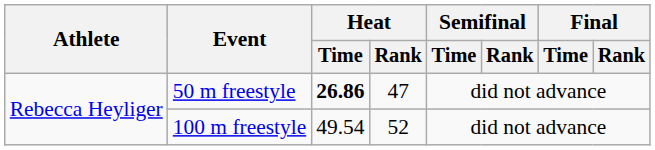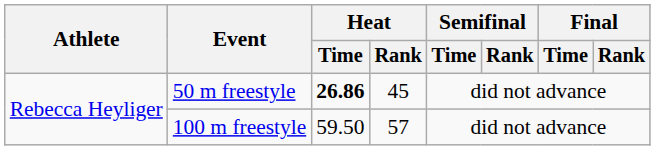50 m freestyle | Heat / Rank: 47 -> 45
100 m freestyle | Heat / Time: 49.54 -> 59.50
100 m freestyle | Heat / Rank: 52 -> 57
